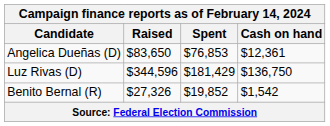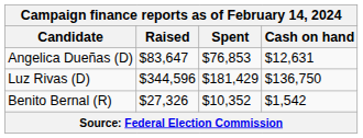Angelica Dueñas (D) | Raised: $83,650 -> $83,647
Angelica Dueñas (D) | Cash on hand: $12,361 -> $12,631
Benito Bernal (R) | Spent: $19,852 -> $10,352
